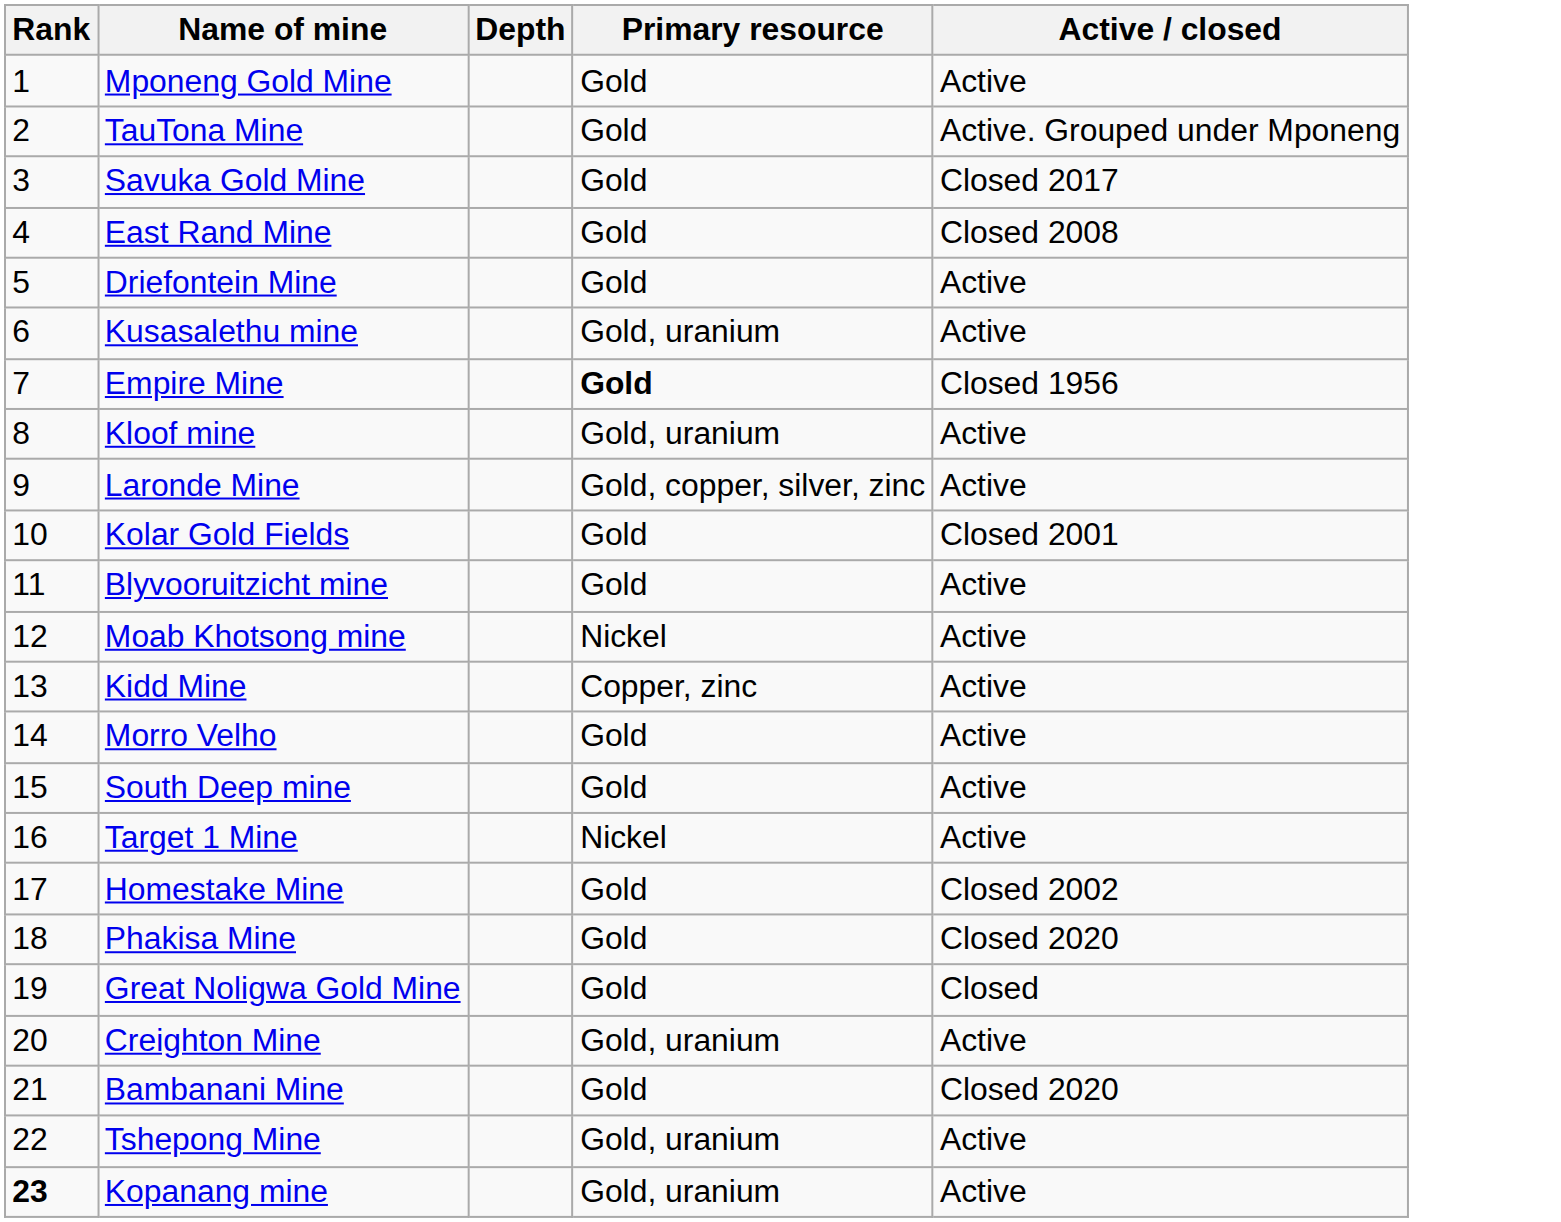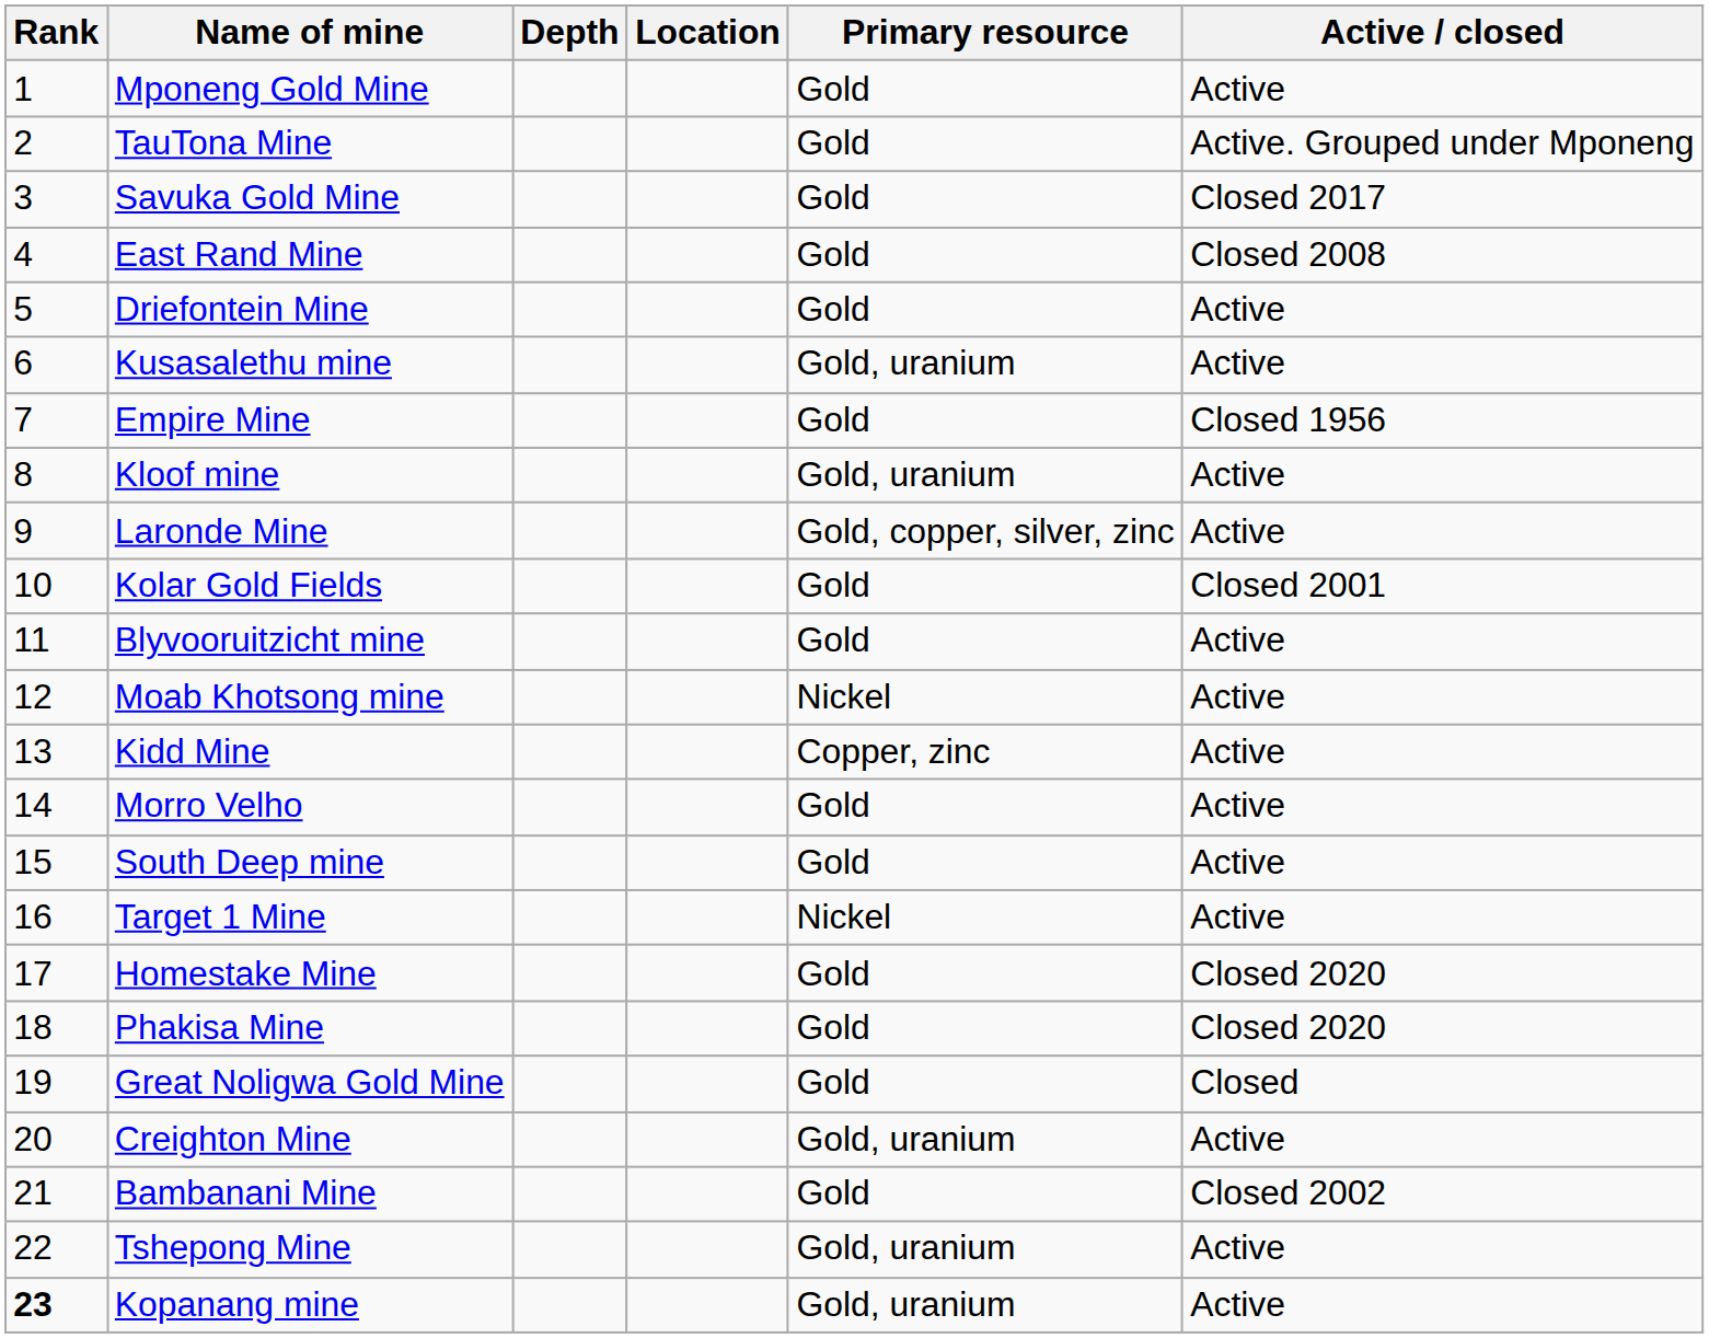+ column: Location
Empire Mine | Primary resource: bold -> normal
Homestake Mine | Active / closed: Closed 2002 -> Closed 2020
Bambanani Mine | Active / closed: Closed 2020 -> Closed 2002
